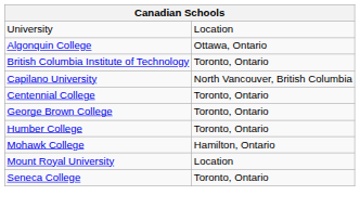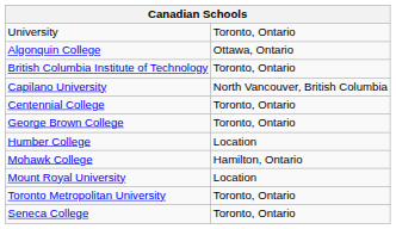University | column 2: Location -> Toronto, Ontario
Humber College | column 2: Toronto, Ontario -> Location
+ row: Toronto Metropolitan University | Toronto, Ontario
